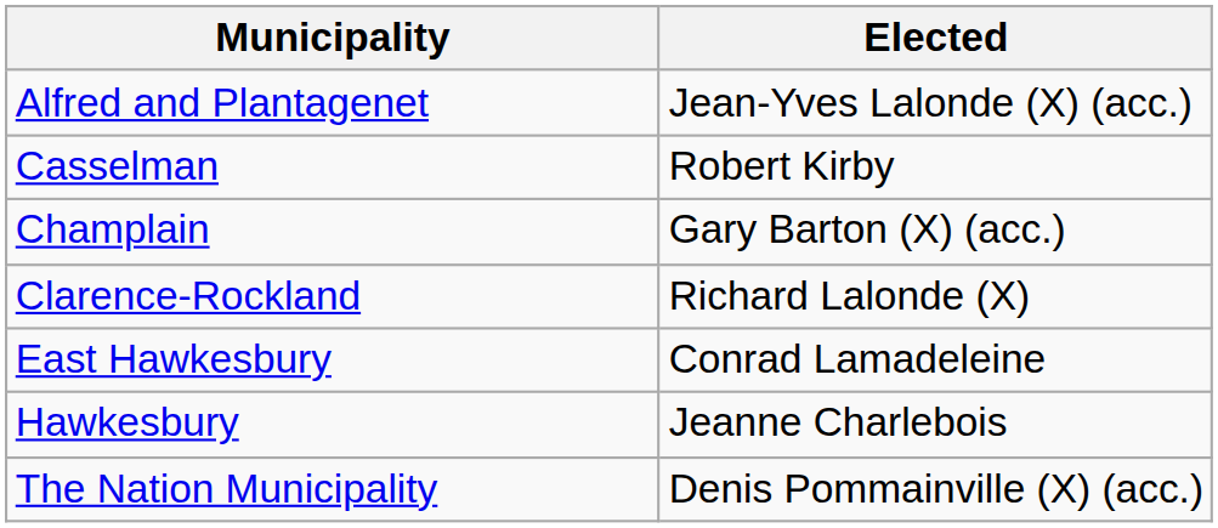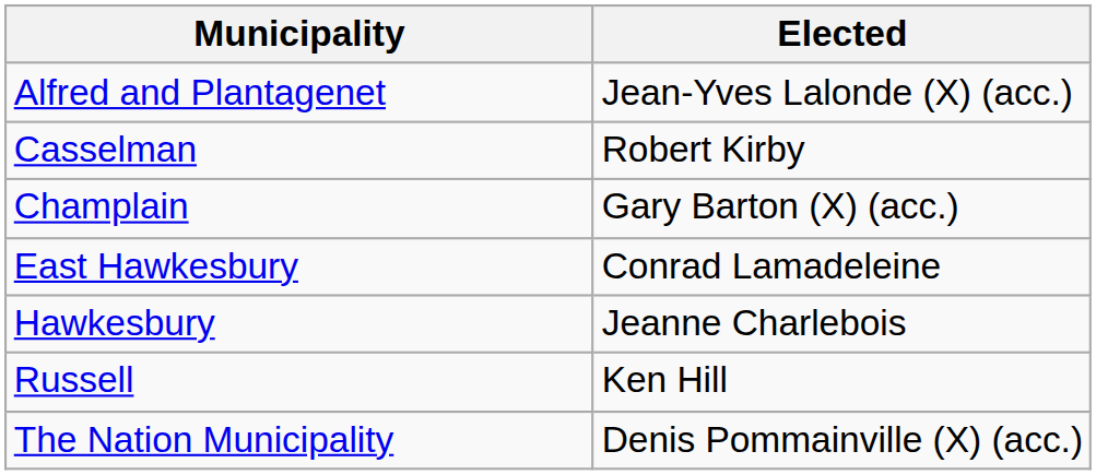- row: Clarence-Rockland | Richard Lalonde (X)
+ row: Russell | Ken Hill
